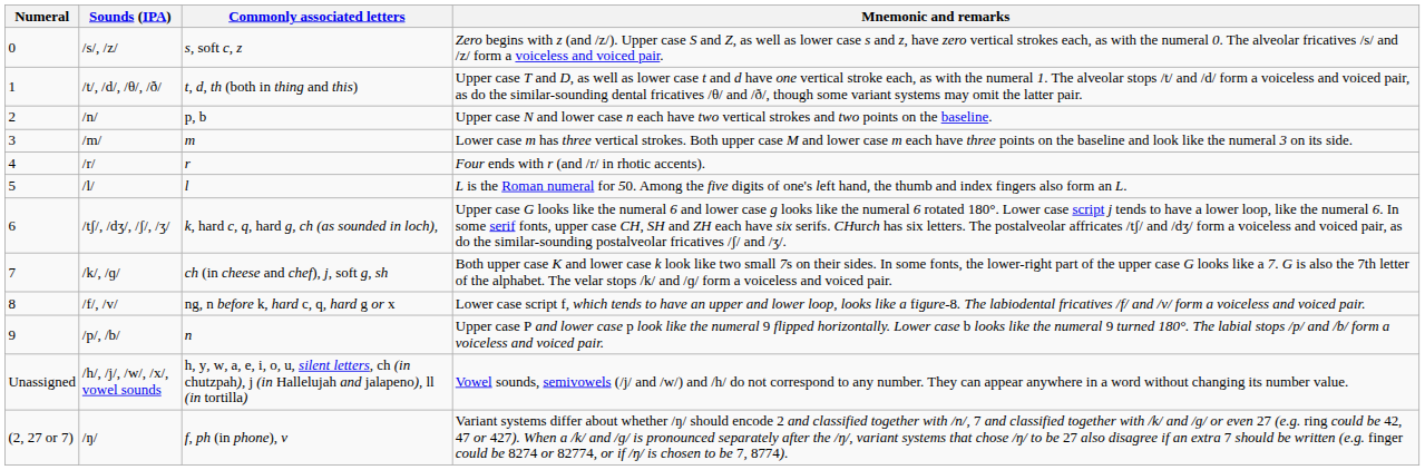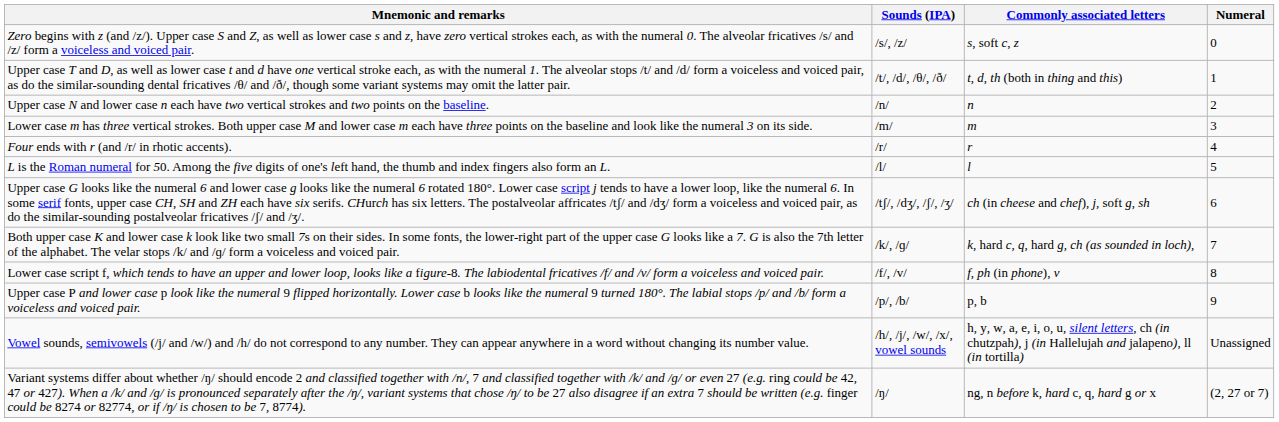columns swapped: Numeral <-> Mnemonic and remarks
/n/ | Commonly associated letters: p, b -> n
/tʃ/, /dʒ/, /ʃ/, /ʒ/ | Commonly associated letters: k, hard c, q, hard g, ch (as sounded in loch), -> ch (in cheese and chef), j, soft g, sh
/k/, /ɡ/ | Commonly associated letters: ch (in cheese and chef), j, soft g, sh -> k, hard c, q, hard g, ch (as sounded in loch),
/f/, /v/ | Commonly associated letters: ng, n before k, hard c, q, hard g or x -> f, ph (in phone), v
/p/, /b/ | Commonly associated letters: n -> p, b
/ŋ/ | Commonly associated letters: f, ph (in phone), v -> ng, n before k, hard c, q, hard g or x
